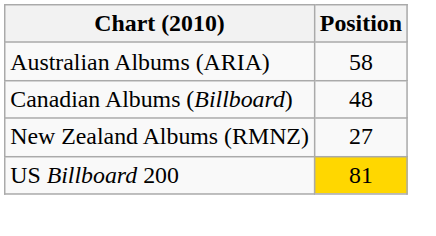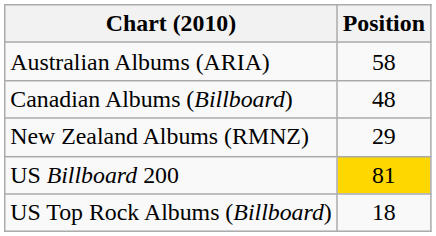New Zealand Albums (RMNZ) | Position: 27 -> 29
+ row: US Top Rock Albums (Billboard) | 18
